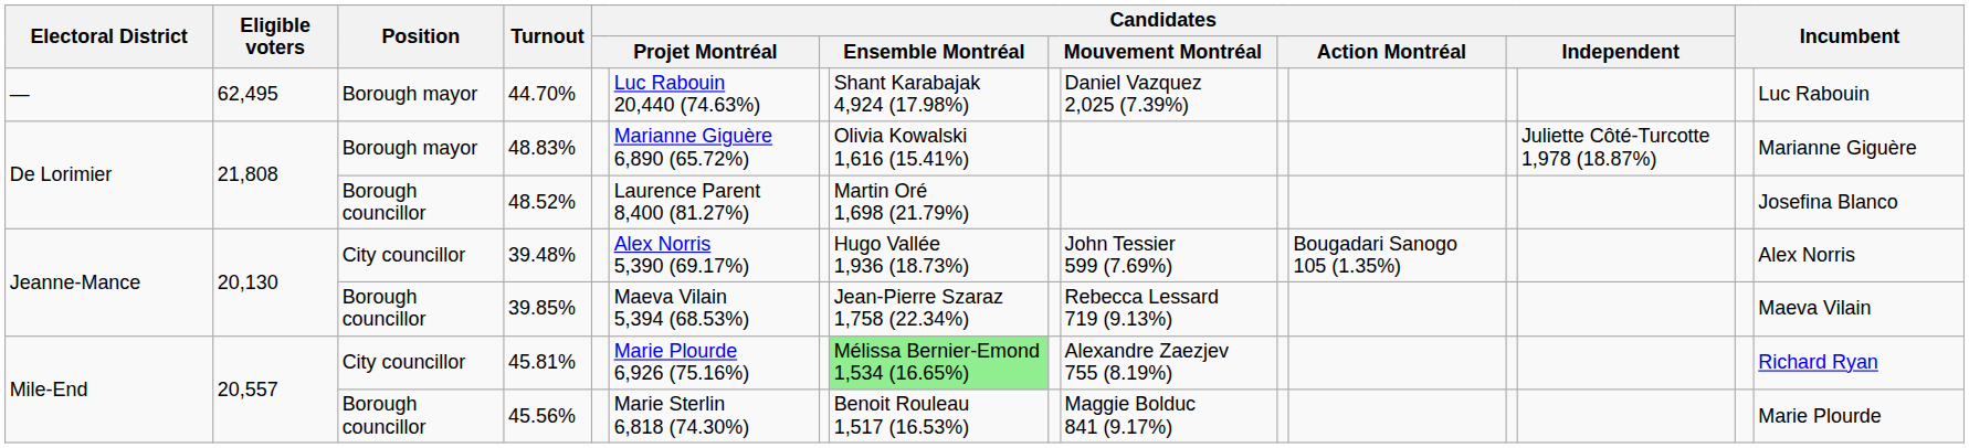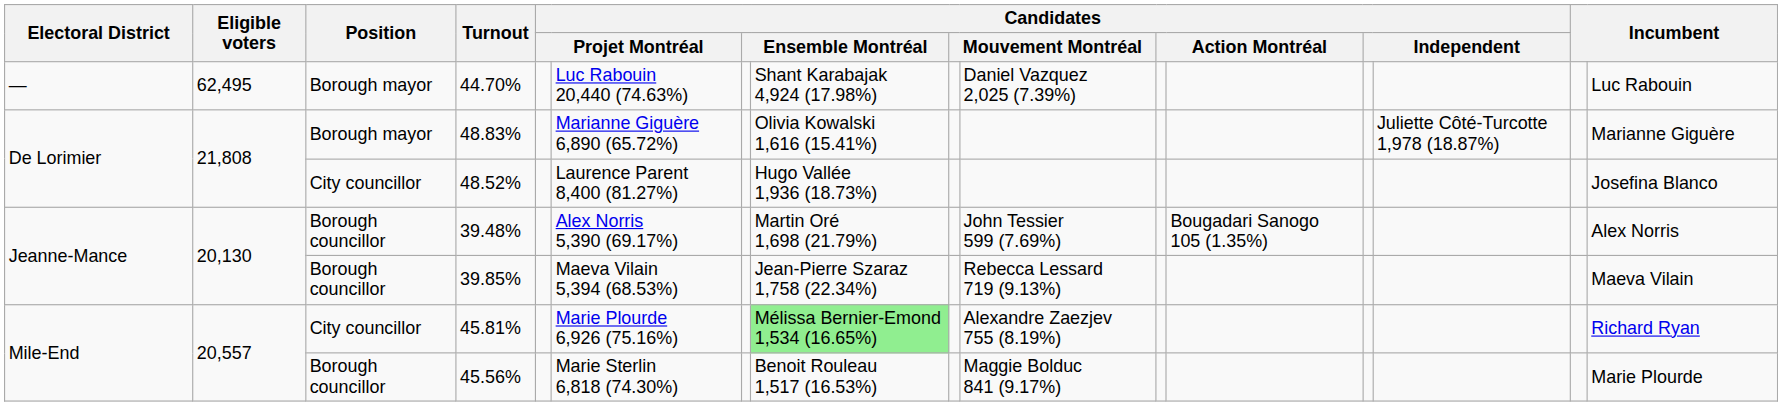48.52% | Position: Borough councillor -> City councillor
48.52% | column 8: Martin Oré 1,698 (21.79%) -> Hugo Vallée 1,936 (18.73%)
39.48% | Position: City councillor -> Borough councillor
39.48% | column 8: Hugo Vallée 1,936 (18.73%) -> Martin Oré 1,698 (21.79%)
